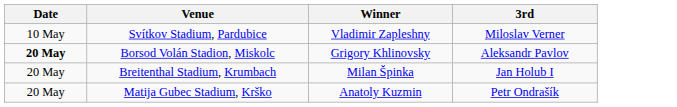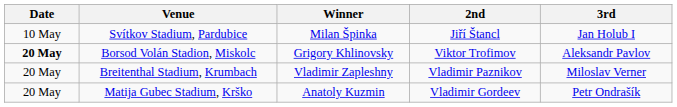+ column: 2nd | Jiří Štancl | Viktor Trofimov | Vladimir Paznikov | Vladimir Gordeev
Svítkov Stadium, Pardubice | Winner: Vladimir Zapleshny -> Milan Špinka
Svítkov Stadium, Pardubice | 3rd: Miloslav Verner -> Jan Holub I
Breitenthal Stadium, Krumbach | Winner: Milan Špinka -> Vladimir Zapleshny
Breitenthal Stadium, Krumbach | 3rd: Jan Holub I -> Miloslav Verner
